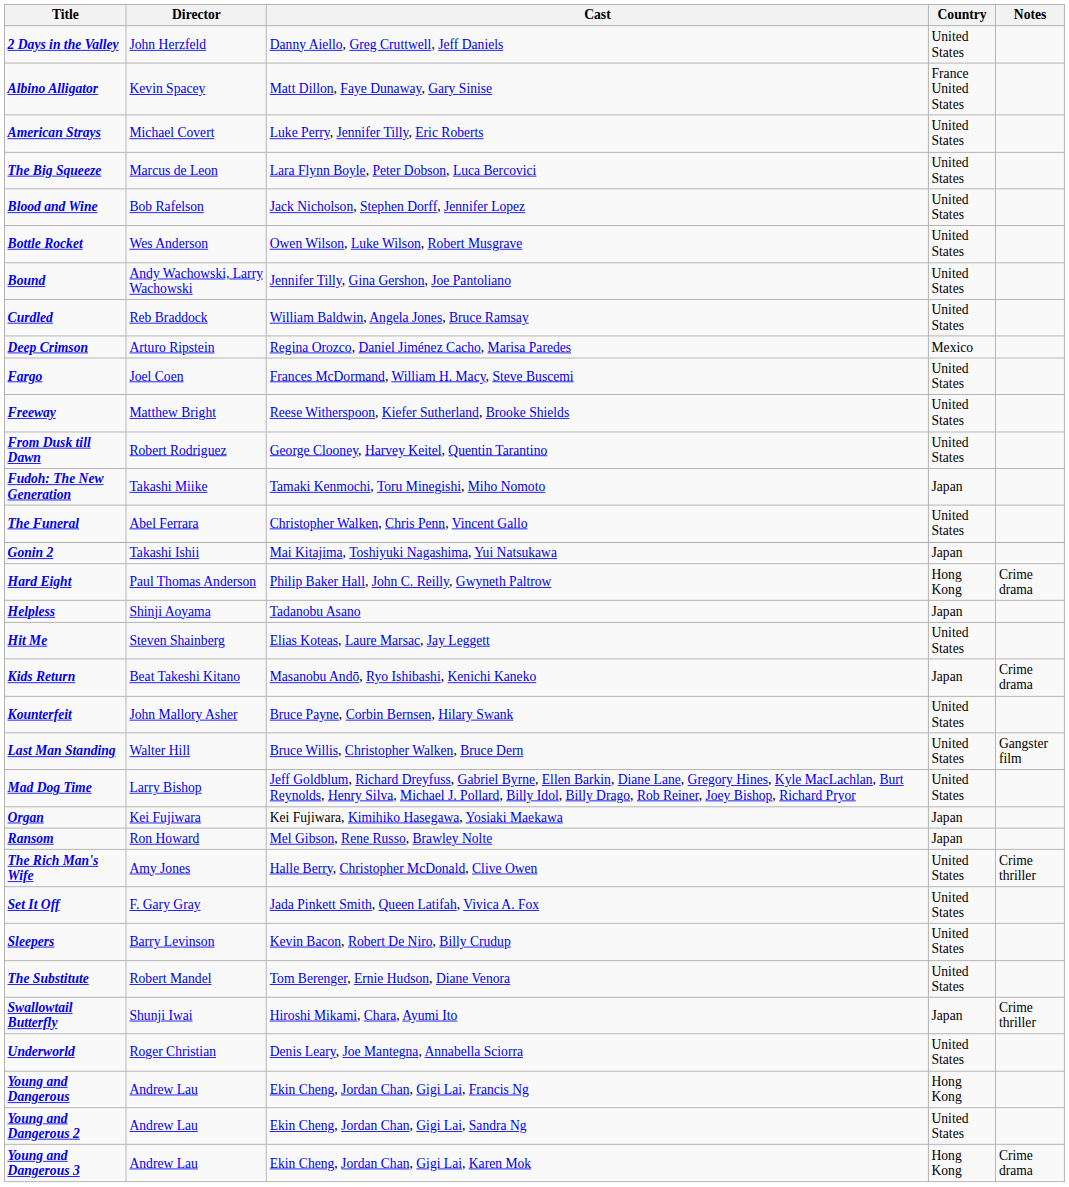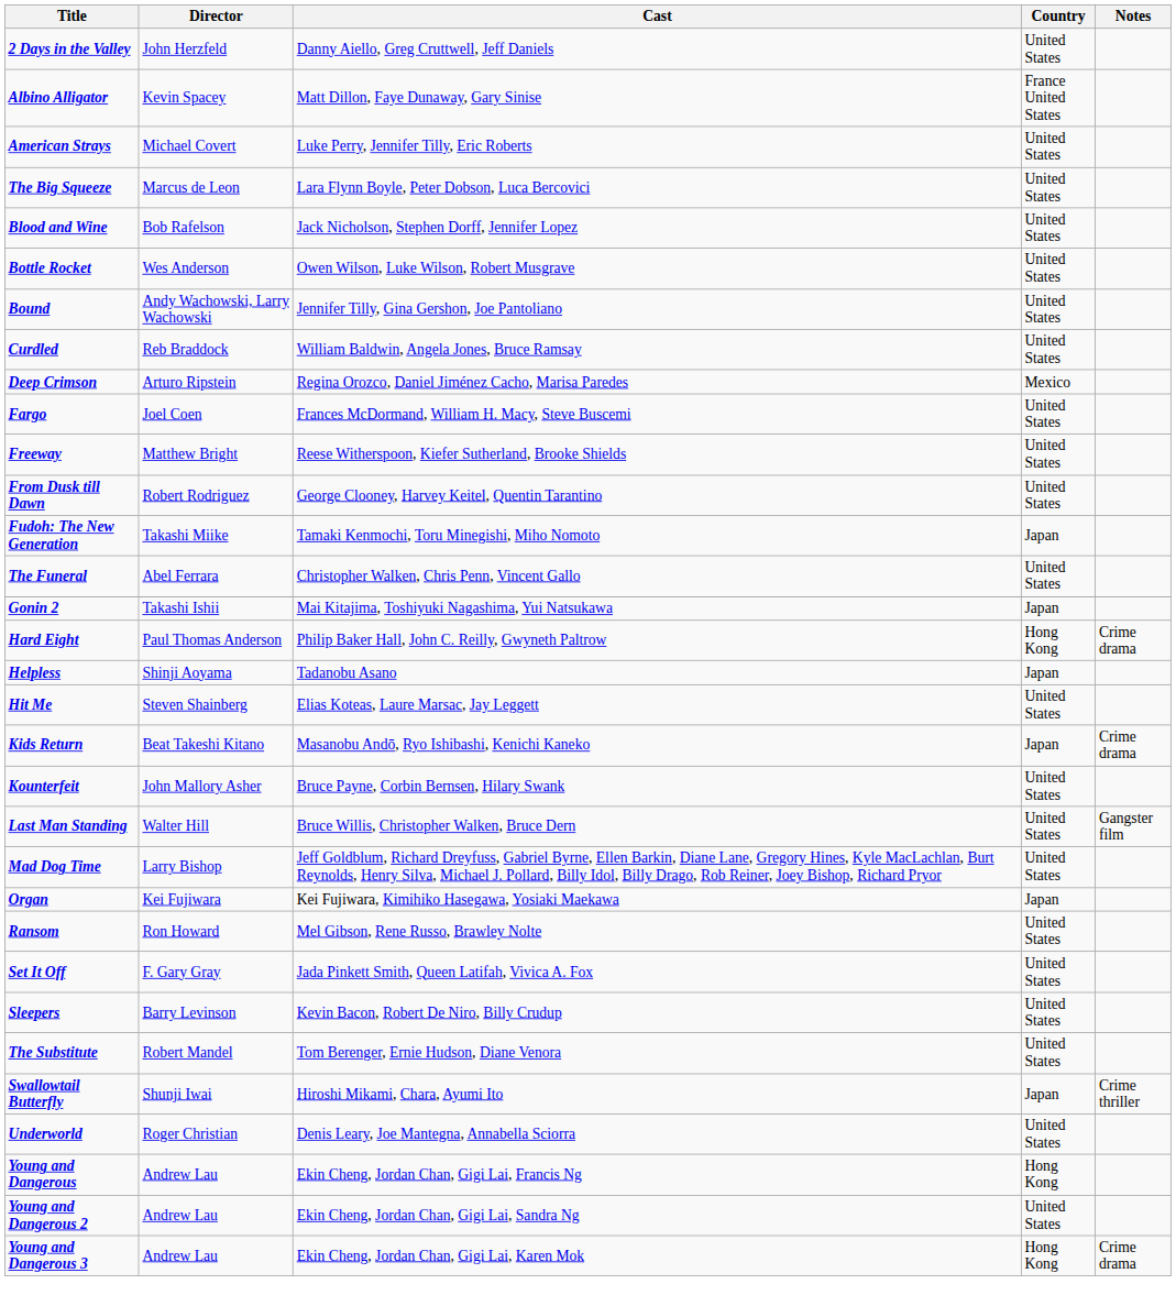Ransom | Country: Japan -> United States
- row: The Rich Man's Wife | Amy Jones | Halle Berry, Christopher McDonald, Clive Owen | United States | Crime thriller
